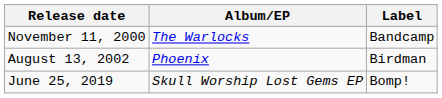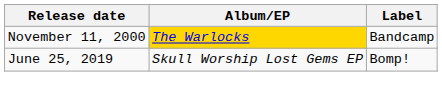November 11, 2000 | Album/EP: no background -> gold background
- row: August 13, 2002 | Phoenix | Birdman
